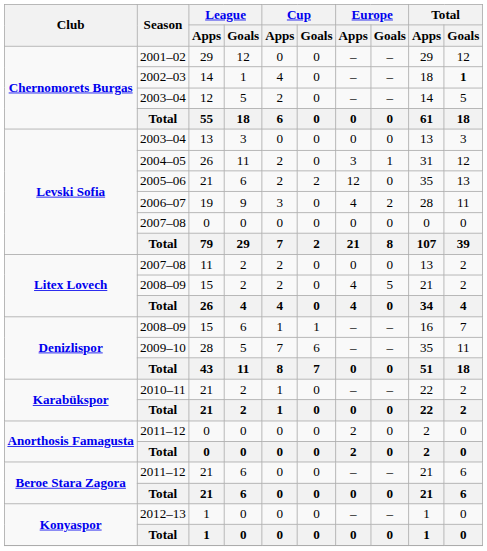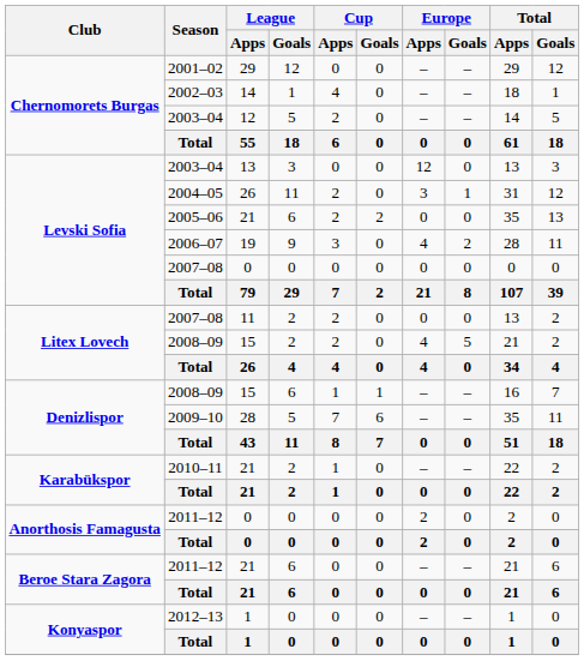2002–03 | Total / Goals: bold -> normal
2003–04 / 3 | Europe / Apps: 0 -> 12
2005–06 | Europe / Apps: 12 -> 0
